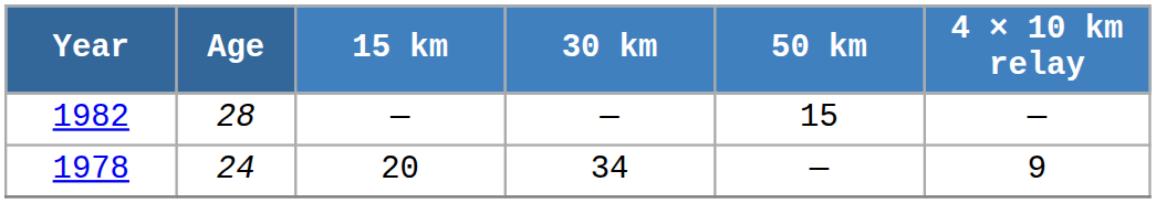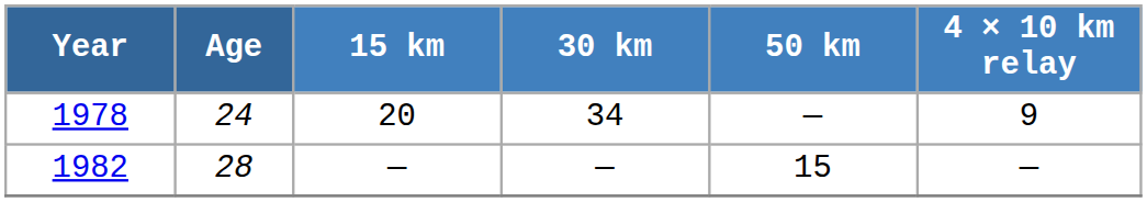rows swapped: 1978 <-> 1982
